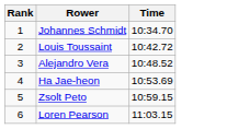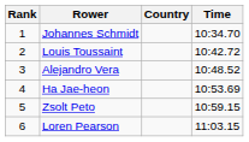+ column: Country
